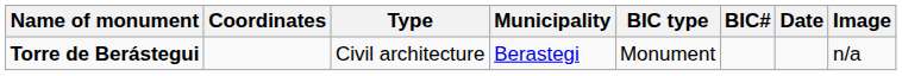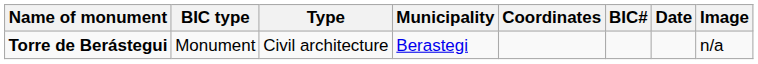columns swapped: BIC type <-> Coordinates
